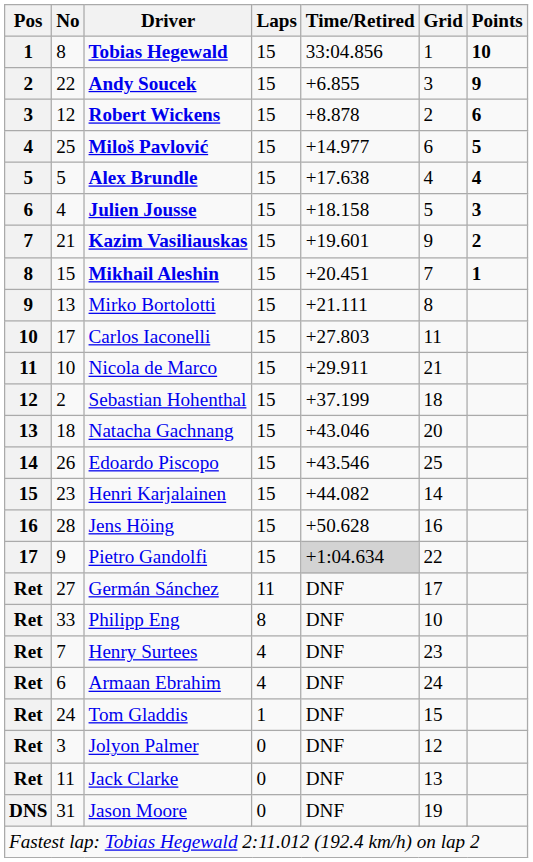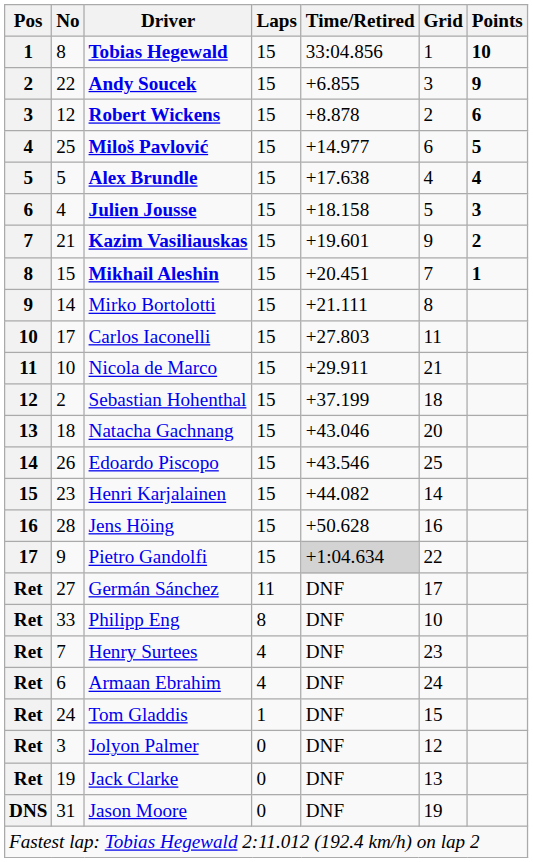Mirko Bortolotti | No: 13 -> 14
Jack Clarke | No: 11 -> 19
